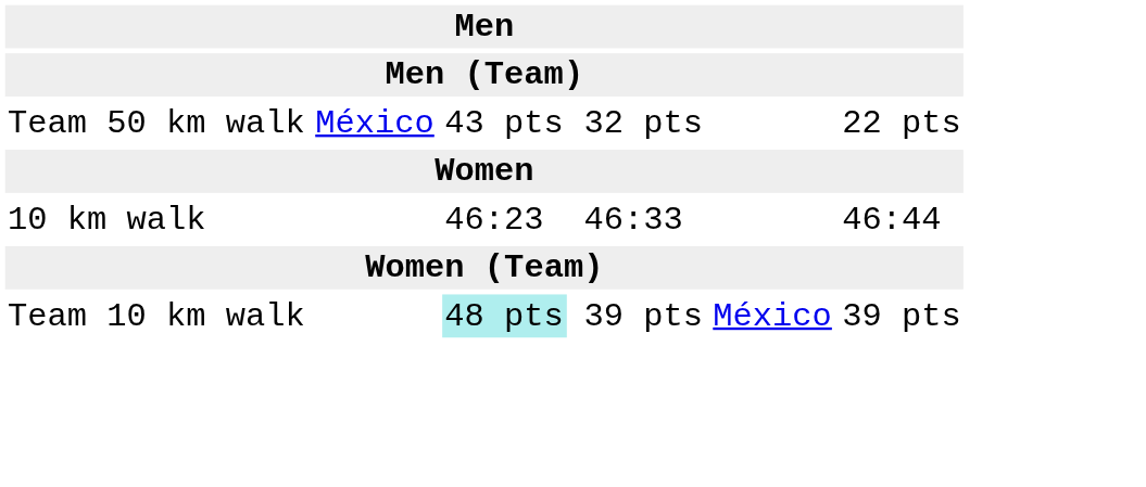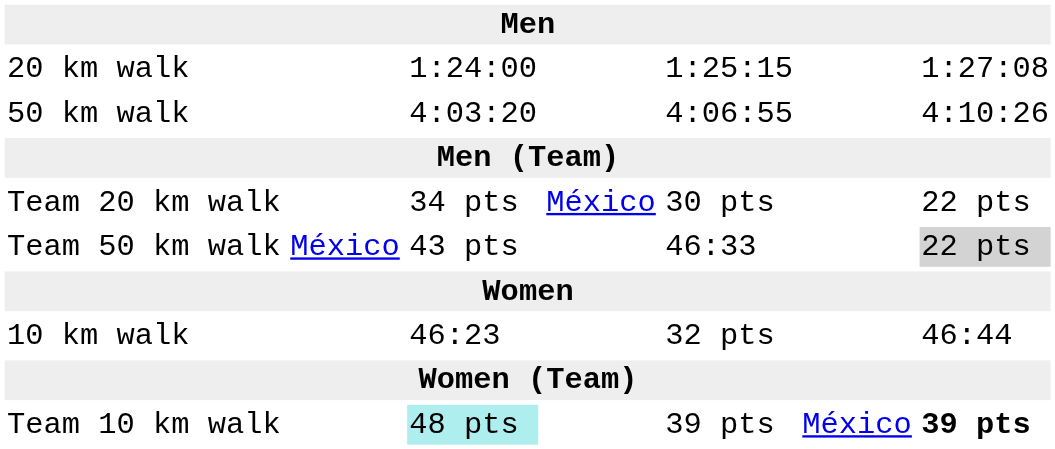+ row: 20 km walk | 1:24:00 | 1:25:15 | 1:27:08
+ row: 50 km walk | 4:03:20 | 4:06:55 | 4:10:26
+ row: Team 20 km walk | 34 pts | México | 30 pts | 22 pts
Team 50 km walk | column 5: 32 pts -> 46:33
Team 50 km walk | column 7: no background -> lightgrey background
10 km walk | column 5: 46:33 -> 32 pts
Team 10 km walk | column 7: normal -> bold
